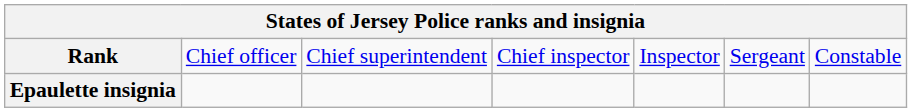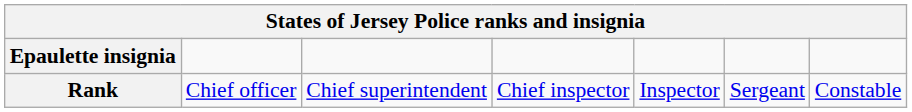rows swapped: Rank <-> Epaulette insignia
